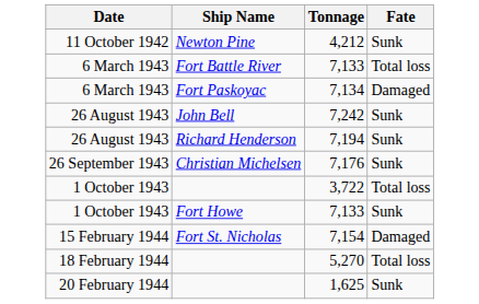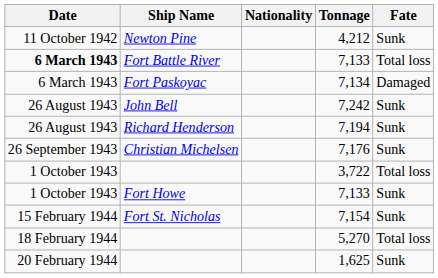+ column: Nationality
Fort Battle River / 7,133 | Date: normal -> bold
7,154 | Fate: Damaged -> Sunk
